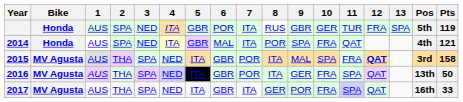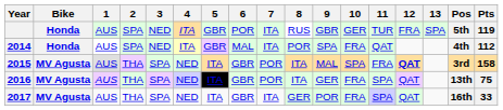2014 | Pts: 121 -> 112
2016 | Pts: 50 -> 75
